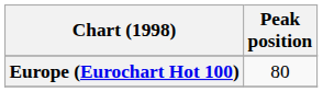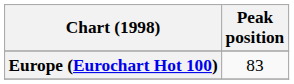Europe (Eurochart Hot 100) | Peak position: 80 -> 83
